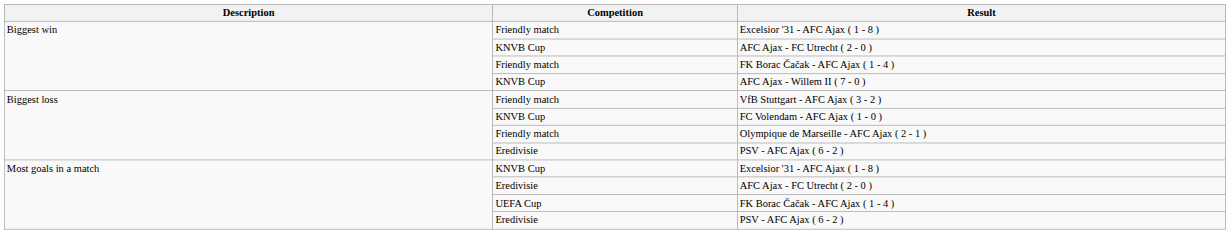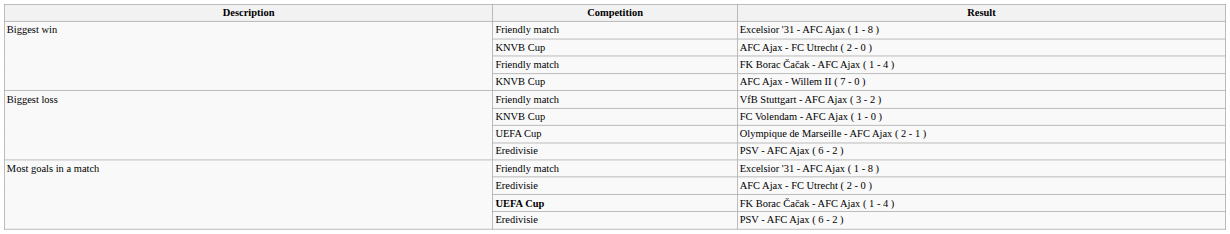Olympique de Marseille - AFC Ajax ( 2 - 1 ) | Competition: Friendly match -> UEFA Cup
Most goals in a match / Excelsior '31 - AFC Ajax ( 1 - 8 ) | Competition: KNVB Cup -> Friendly match
Most goals in a match / FK Borac Čačak - AFC Ajax ( 1 - 4 ) | Competition: normal -> bold
